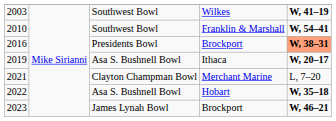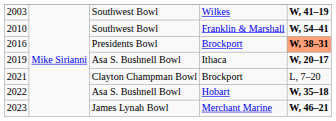2021 | column 4: Merchant Marine -> Brockport
2023 | column 4: Brockport -> Merchant Marine
